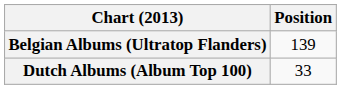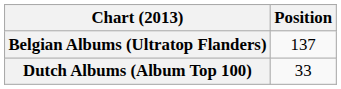Belgian Albums (Ultratop Flanders) | Position: 139 -> 137
